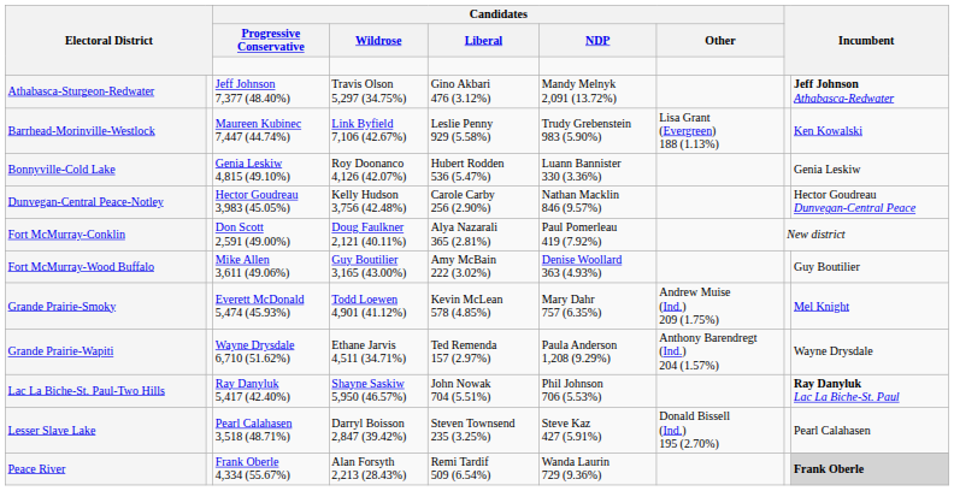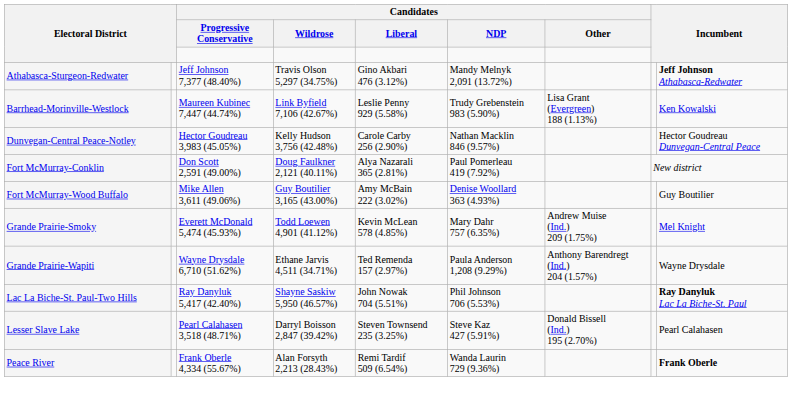- row: Bonnyville-Cold Lake | Genia Leskiw 4,815 (49.10%) | Roy Doonanco 4,126 (42.07%) | Hubert Rodden 536 (5.47%) | Luann Bannister 330 (3.36%) | Genia Leskiw
Peace River | column 9: lightgrey background -> no background
